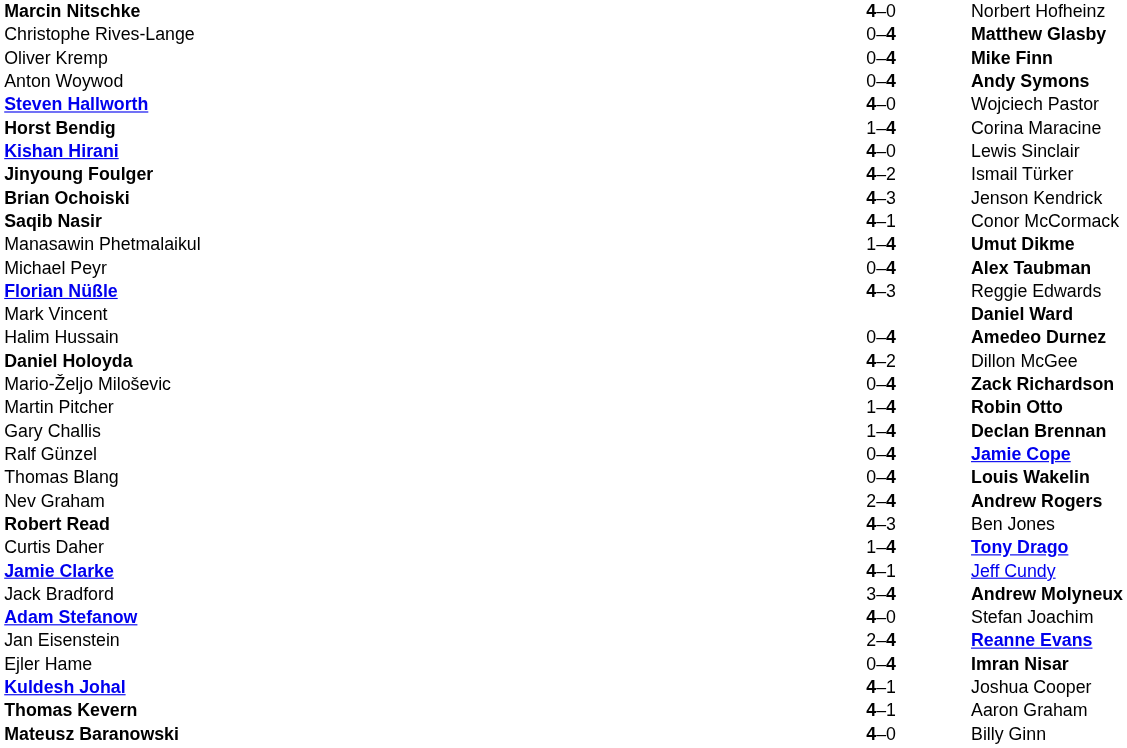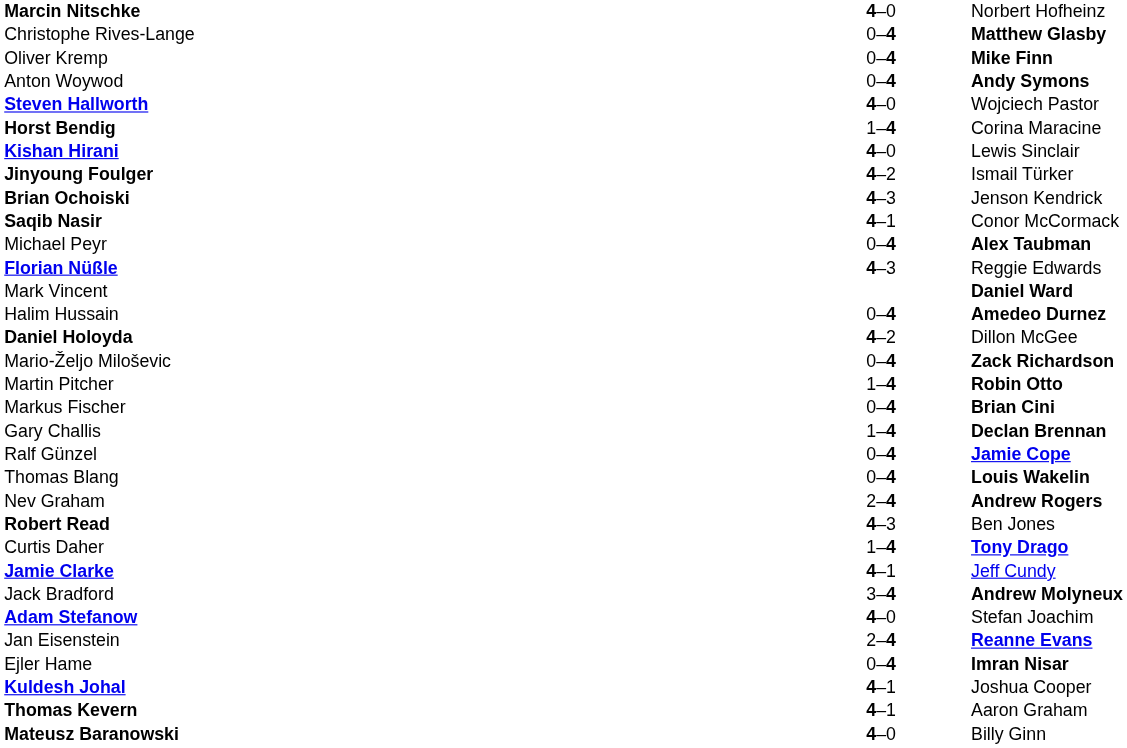- row: Manasawin Phetmalaikul | 1–4 | Umut Dikme
+ row: Markus Fischer | 0–4 | Brian Cini
